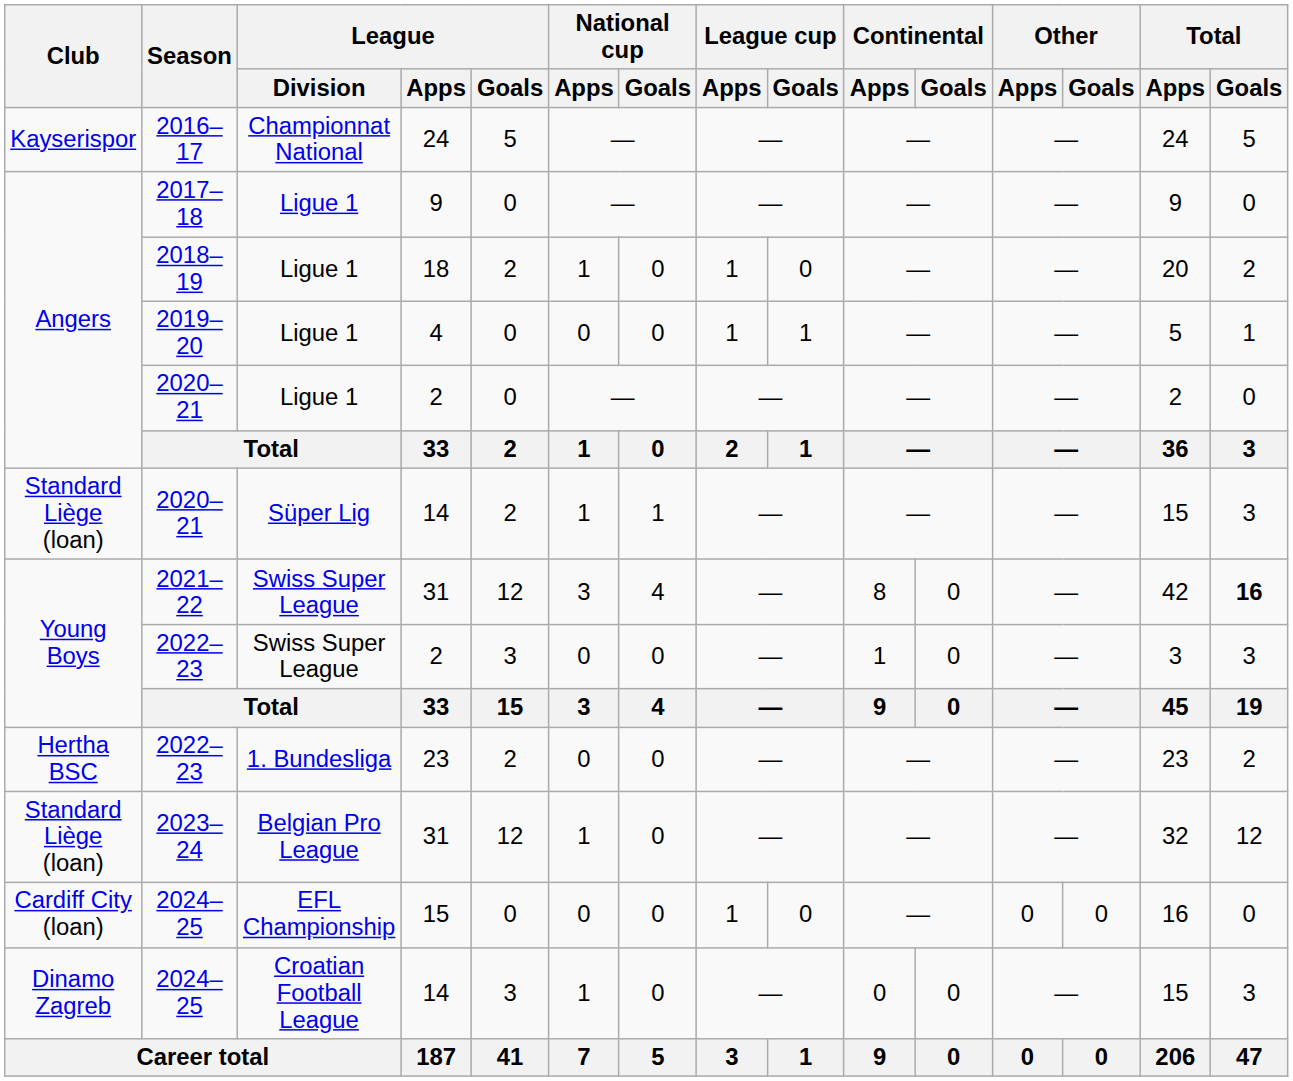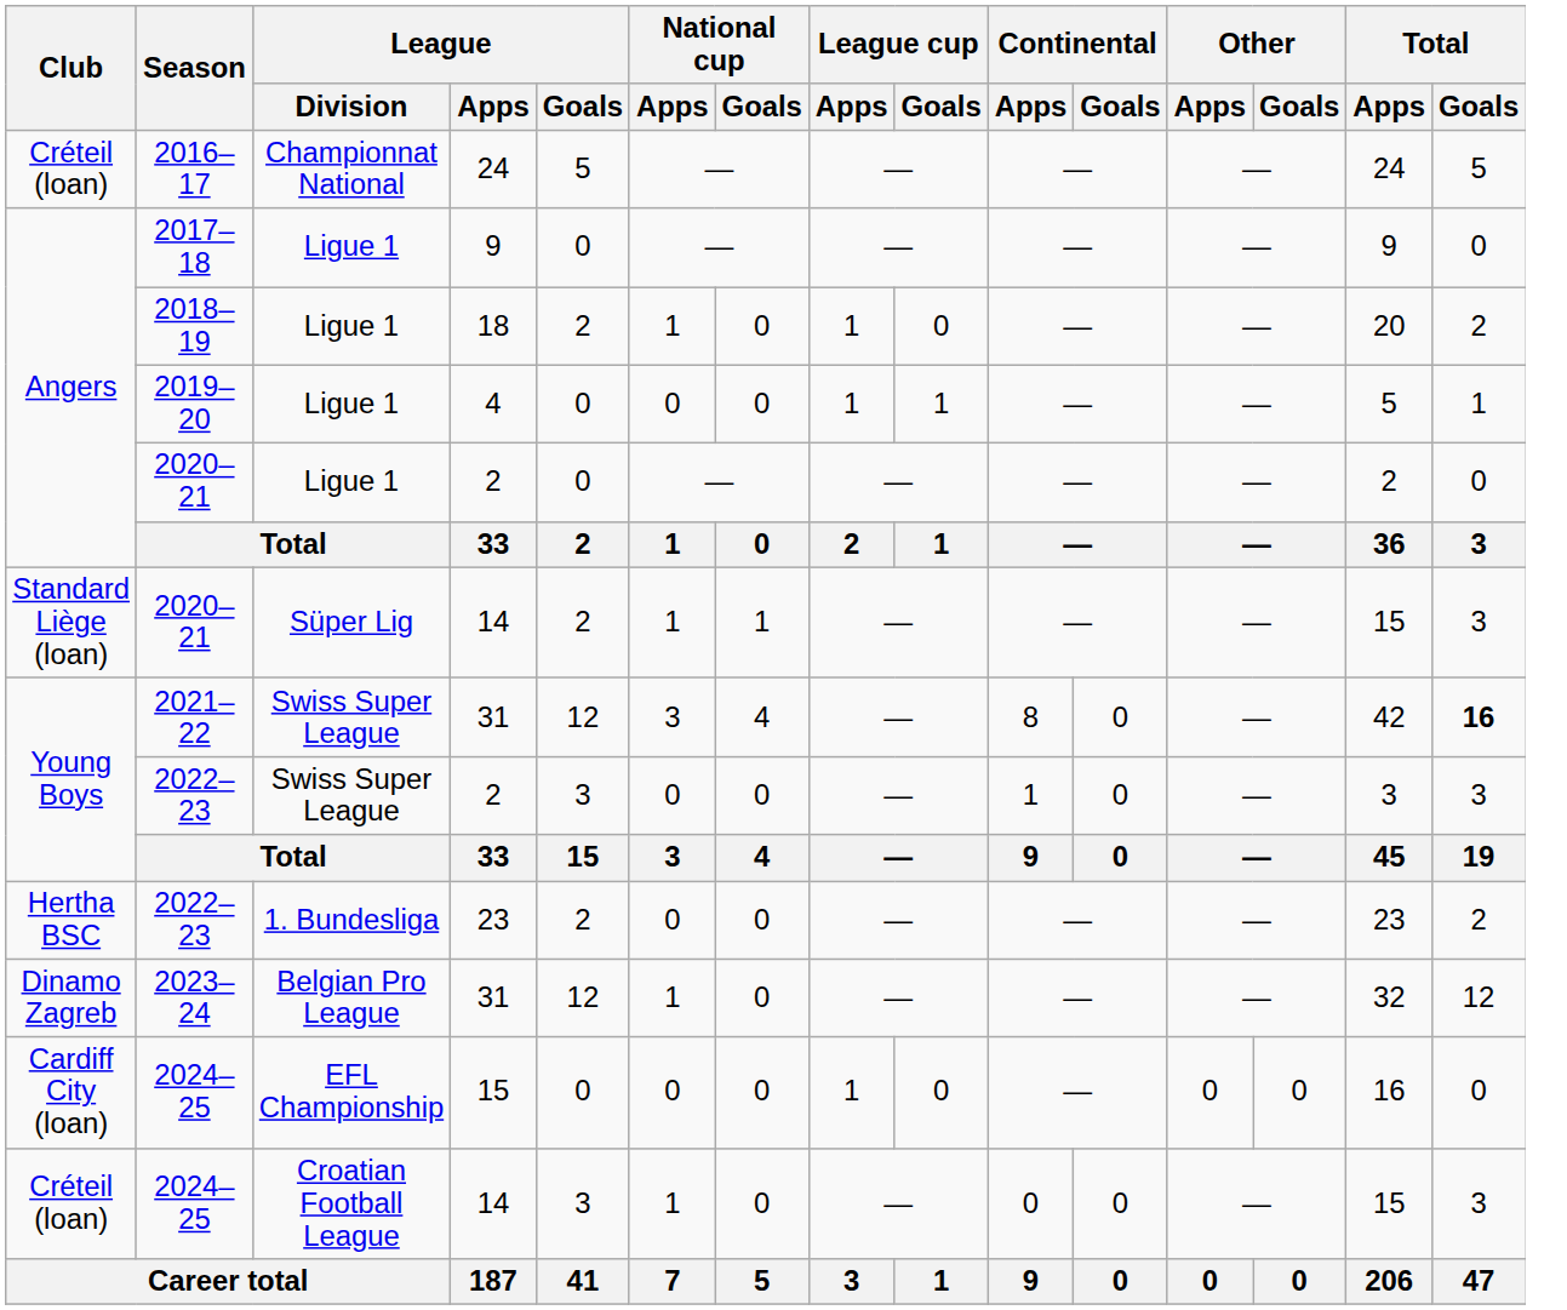2016–17 | Club: Kayserispor -> Créteil (loan)
2023–24 | Club: Standard Liège (loan) -> Dinamo Zagreb
2024–25 / 14 | Club: Dinamo Zagreb -> Créteil (loan)
